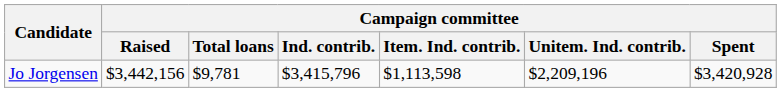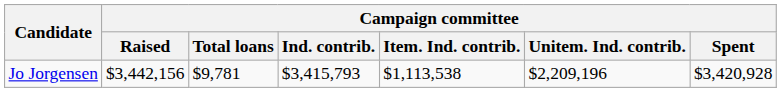Jo Jorgensen | Campaign committee / Ind. contrib.: $3,415,796 -> $3,415,793
Jo Jorgensen | Campaign committee / Item. Ind. contrib.: $1,113,598 -> $1,113,538
